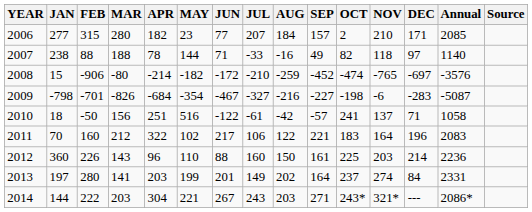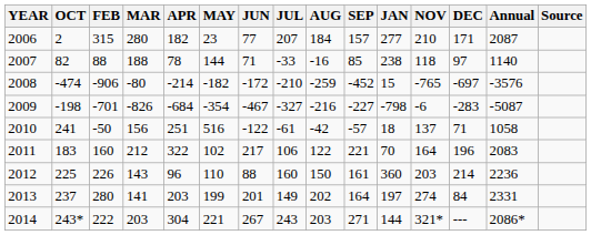columns swapped: JAN <-> OCT
2006 | Annual: 2085 -> 2087
2007 | SEP: 49 -> 85
